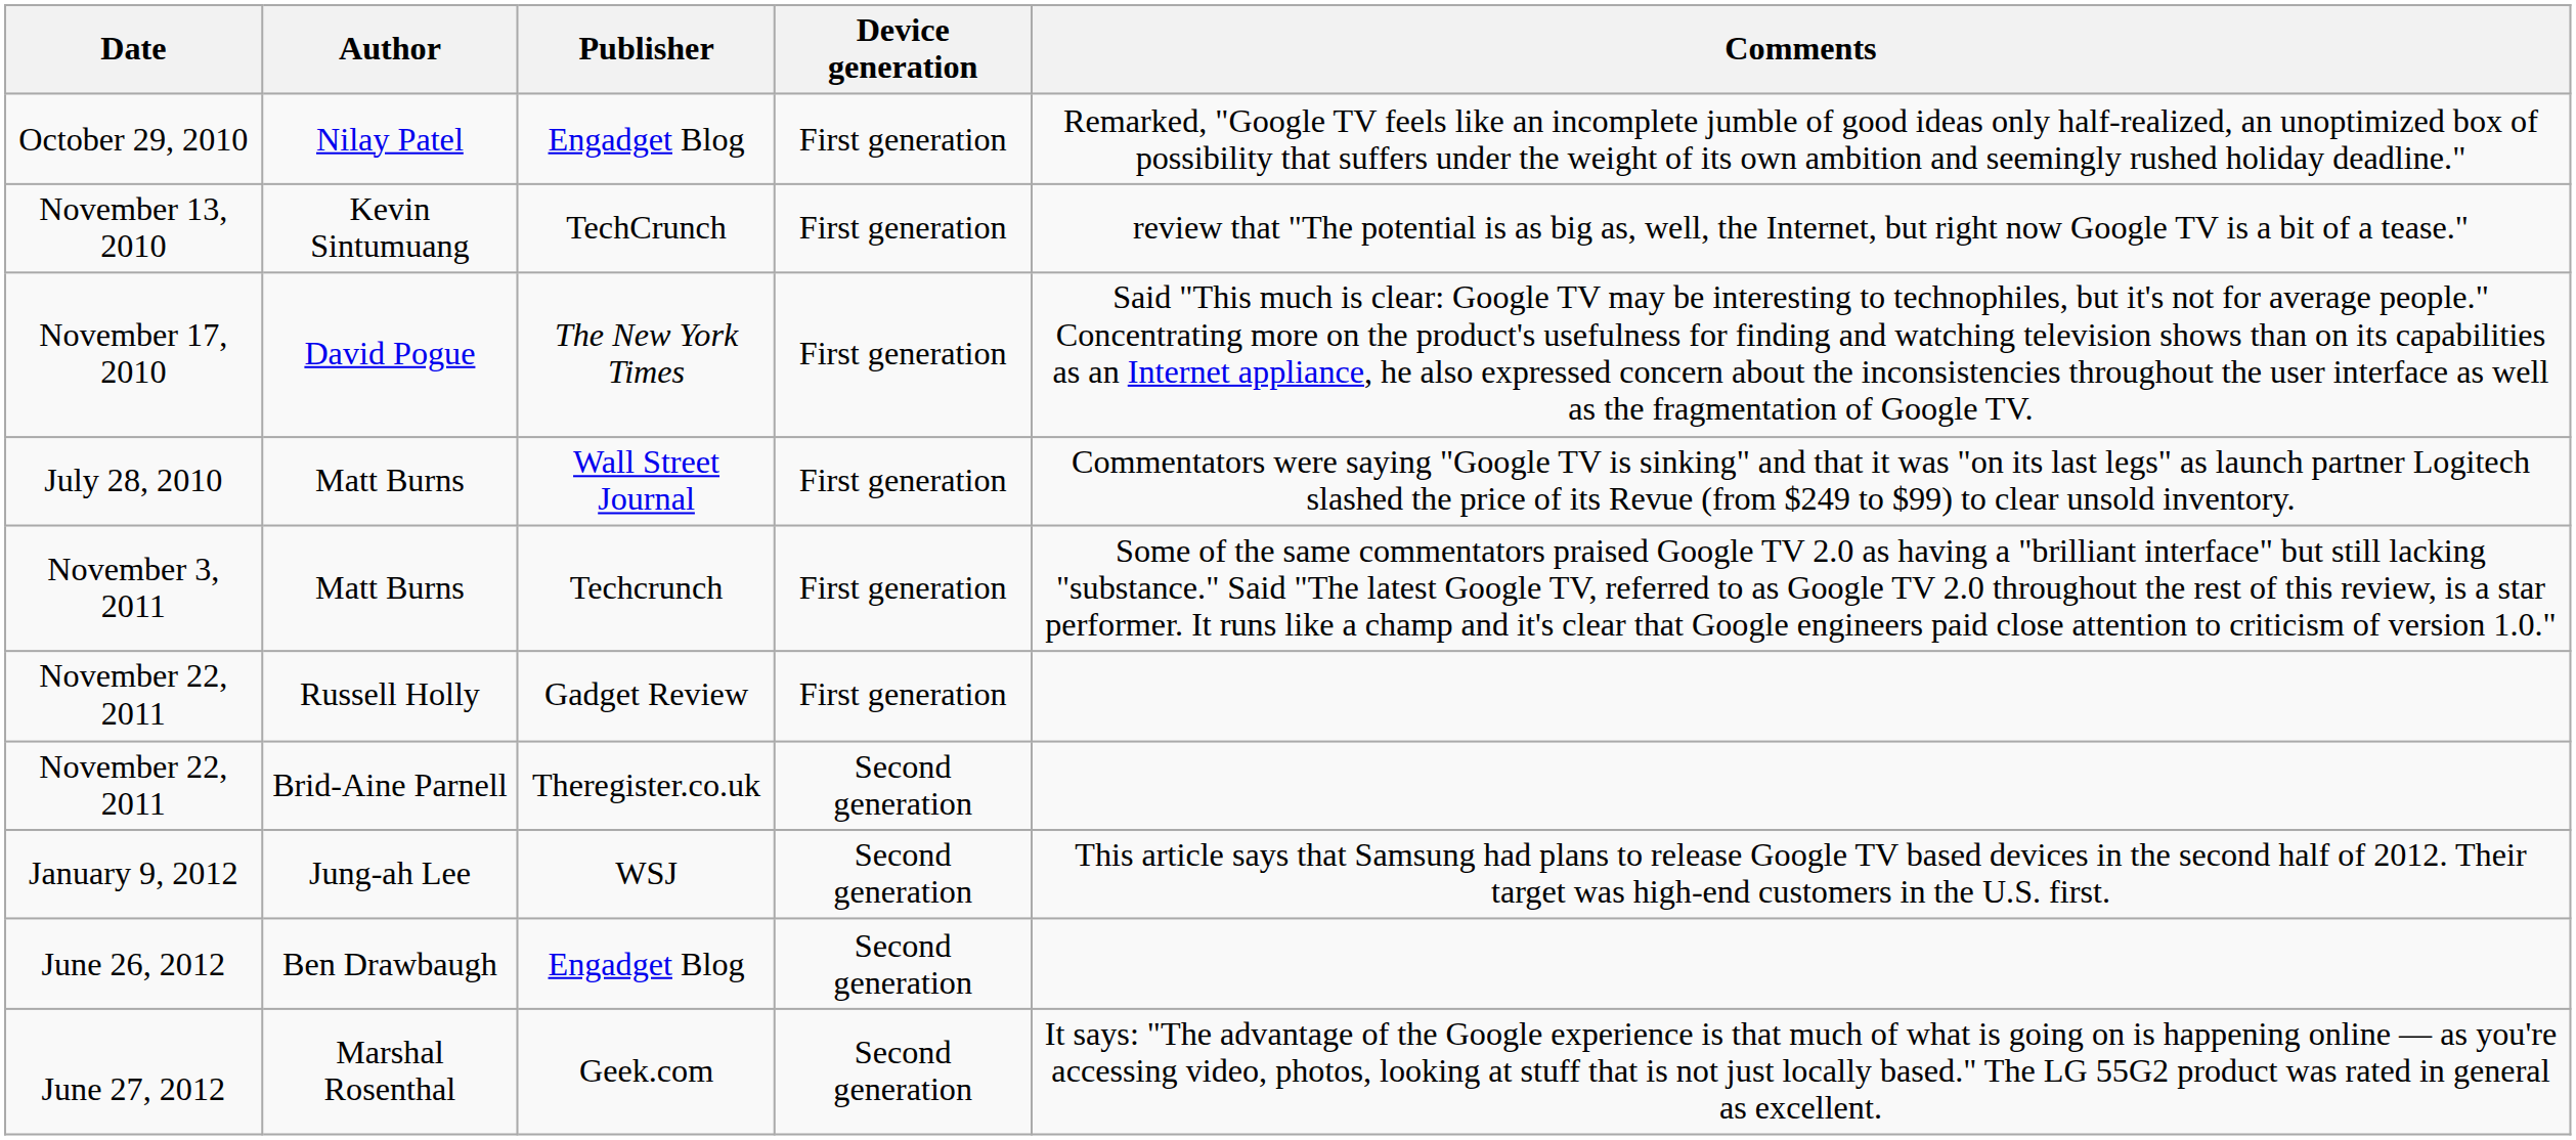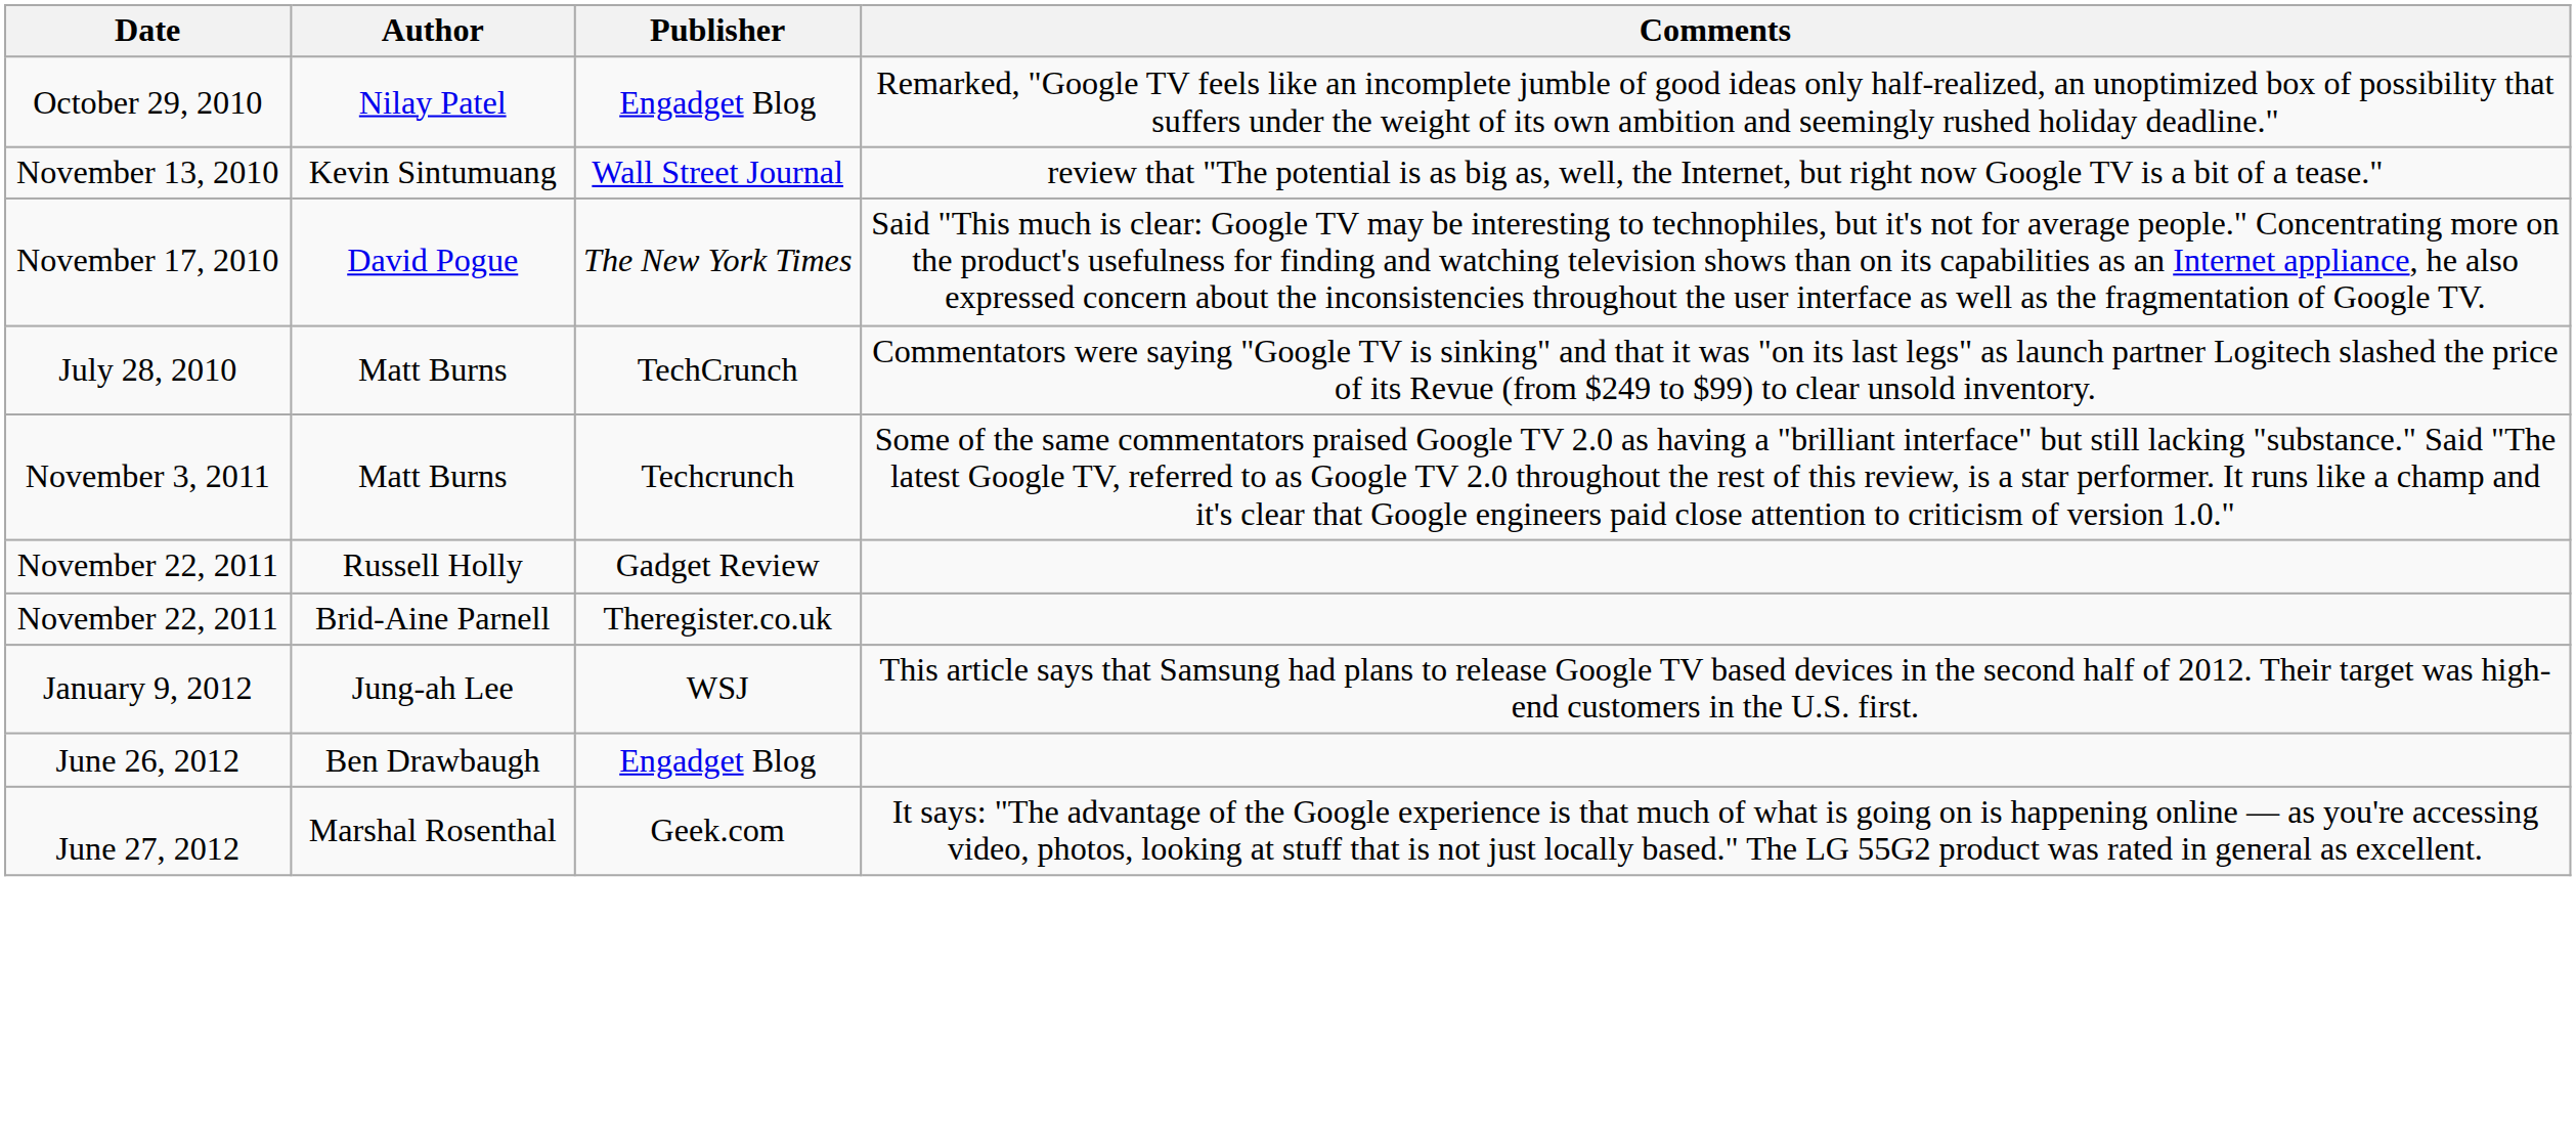- column: Device generation | First generation | First generation | First generation | First generation | First generation | First generation | Second generation | Second generation | Second generation | Second generation
November 13, 2010 | Publisher: TechCrunch -> Wall Street Journal
July 28, 2010 | Publisher: Wall Street Journal -> TechCrunch
